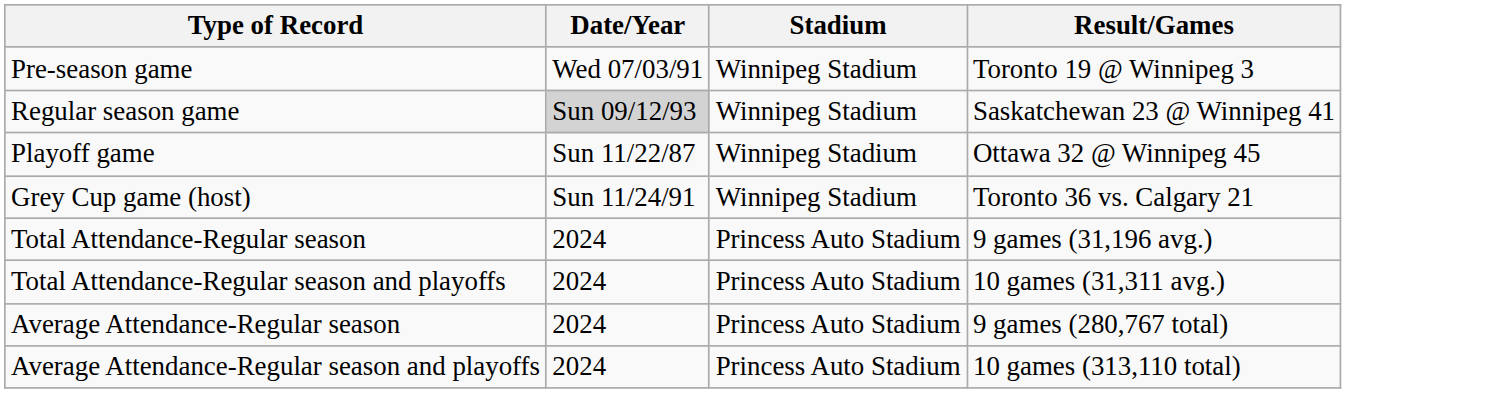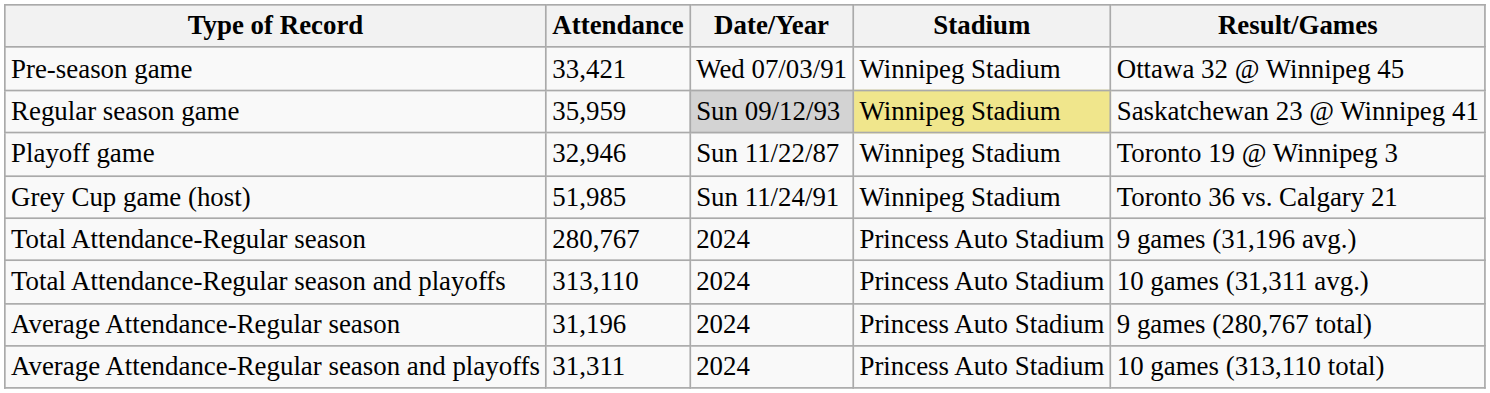+ column: Attendance | 33,421 | 35,959 | 32,946 | 51,985 | 280,767 | 313,110 | 31,196 | 31,311
Pre-season game | Result/Games: Toronto 19 @ Winnipeg 3 -> Ottawa 32 @ Winnipeg 45
Regular season game | Stadium: no background -> khaki background
Playoff game | Result/Games: Ottawa 32 @ Winnipeg 45 -> Toronto 19 @ Winnipeg 3
